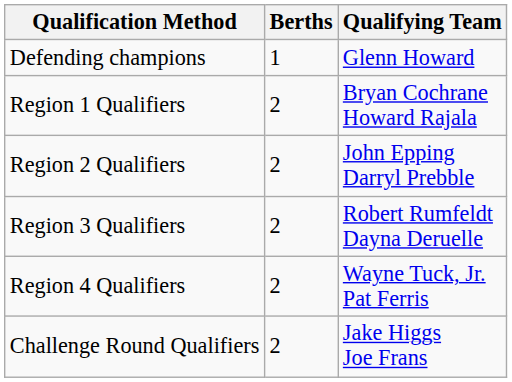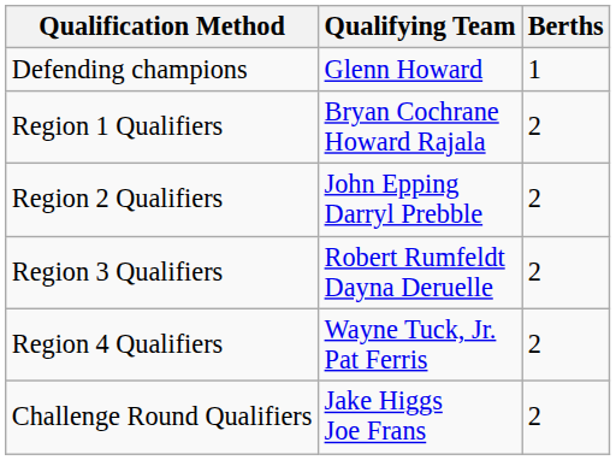columns swapped: Berths <-> Qualifying Team
